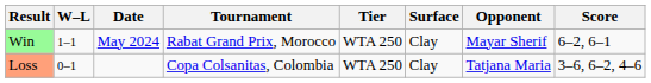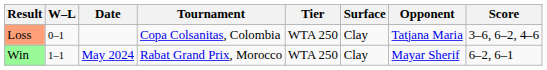rows swapped: Loss <-> Win
